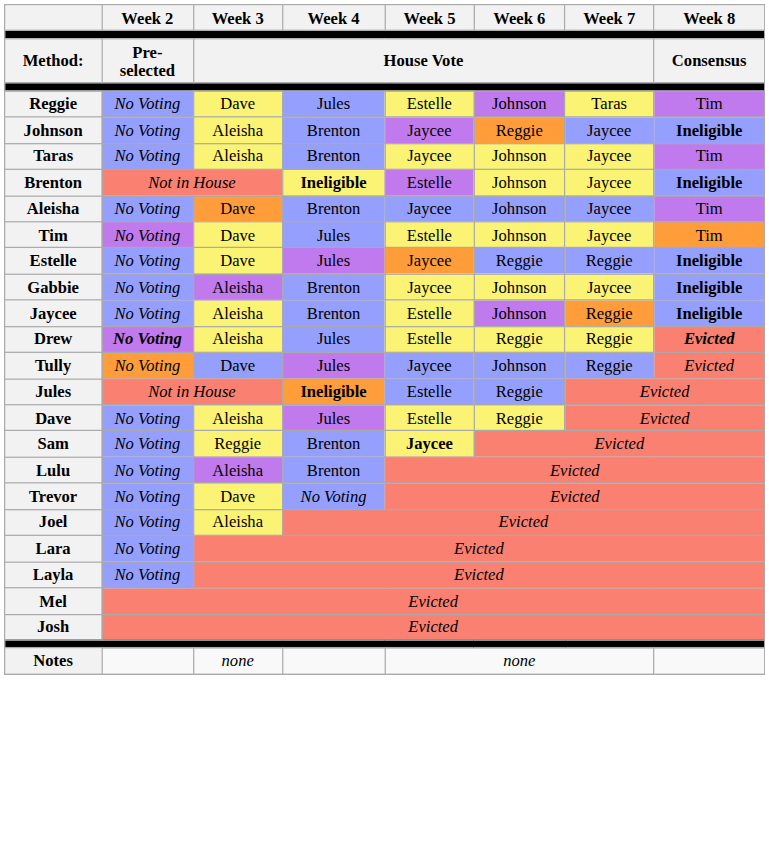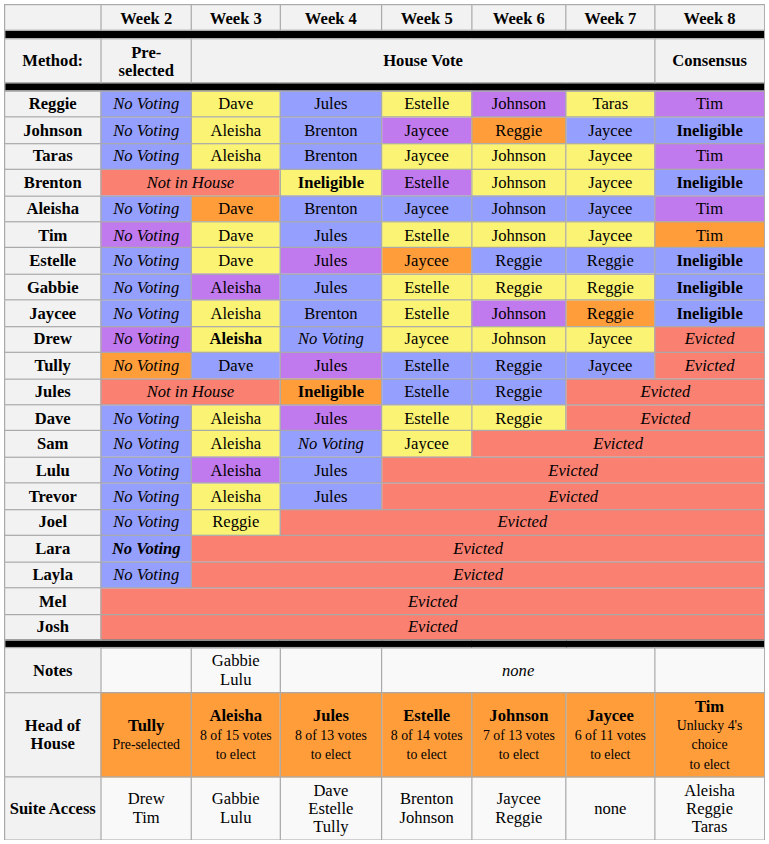Gabbie | Week 4 / House Vote: Brenton -> Jules
Gabbie | Week 5 / House Vote: Jaycee -> Estelle
Gabbie | Week 6 / House Vote: Johnson -> Reggie
Gabbie | Week 7 / House Vote: Jaycee -> Reggie
Drew | Week 2 / Pre-selected: bold -> normal
Drew | Week 3 / House Vote: normal -> bold
Drew | Week 4 / House Vote: Jules -> No Voting
Drew | Week 5 / House Vote: Estelle -> Jaycee
Drew | Week 6 / House Vote: Reggie -> Johnson
Drew | Week 7 / House Vote: Reggie -> Jaycee
Drew | Week 8 / Consensus: bold -> normal
Tully | Week 5 / House Vote: Jaycee -> Estelle
Tully | Week 6 / House Vote: Johnson -> Reggie
Tully | Week 7 / House Vote: Reggie -> Jaycee
Sam | Week 3 / House Vote: Reggie -> Aleisha
Sam | Week 4 / House Vote: Brenton -> No Voting
Sam | Week 5 / House Vote: bold -> normal
Lulu | Week 4 / House Vote: Brenton -> Jules
Trevor | Week 3 / House Vote: Dave -> Aleisha
Trevor | Week 4 / House Vote: No Voting -> Jules
Joel | Week 3 / House Vote: Aleisha -> Reggie
Lara | Week 2 / Pre-selected: normal -> bold
Notes | Week 3 / House Vote: none -> Gabbie Lulu
+ row: Head of House | Tully Pre-selected | Aleisha 8 of 15 votes to elect | Jules 8 of 13 votes to elect | Estelle 8 of 14 votes to elect | Johnson 7 of 13 votes to elect | Jaycee 6 of 11 votes to elect | Tim Unlucky 4's choice to elect
+ row: Suite Access | Drew Tim | Gabbie Lulu | Dave Estelle Tully | Brenton Johnson | Jaycee Reggie | none | Aleisha Reggie Taras
